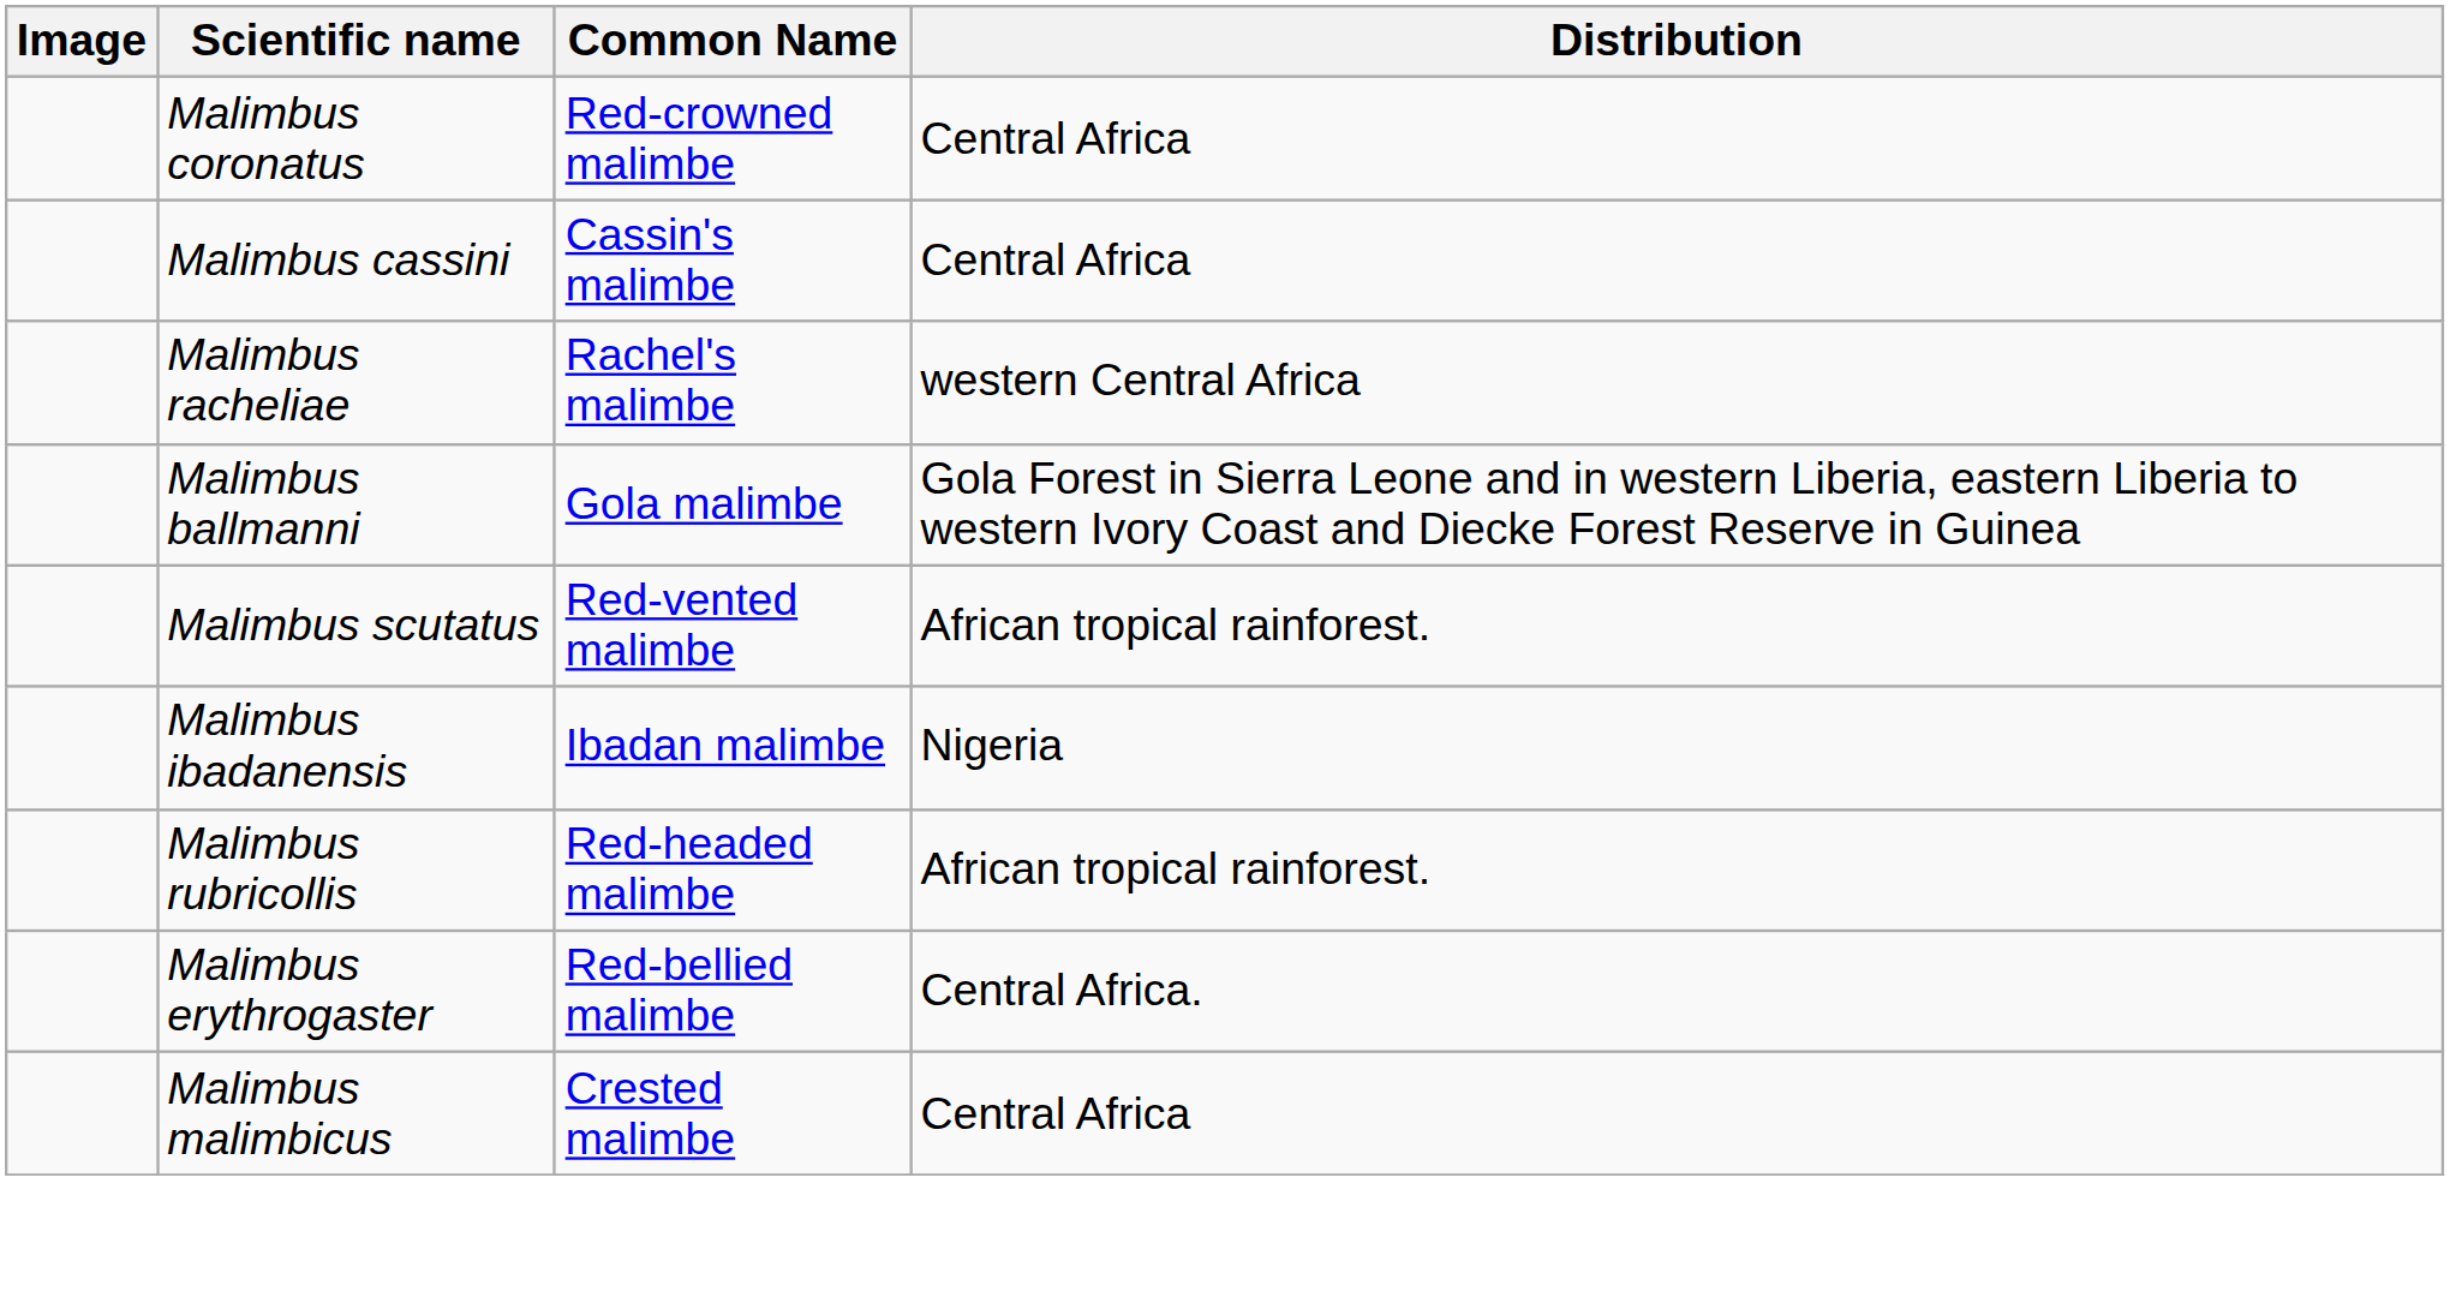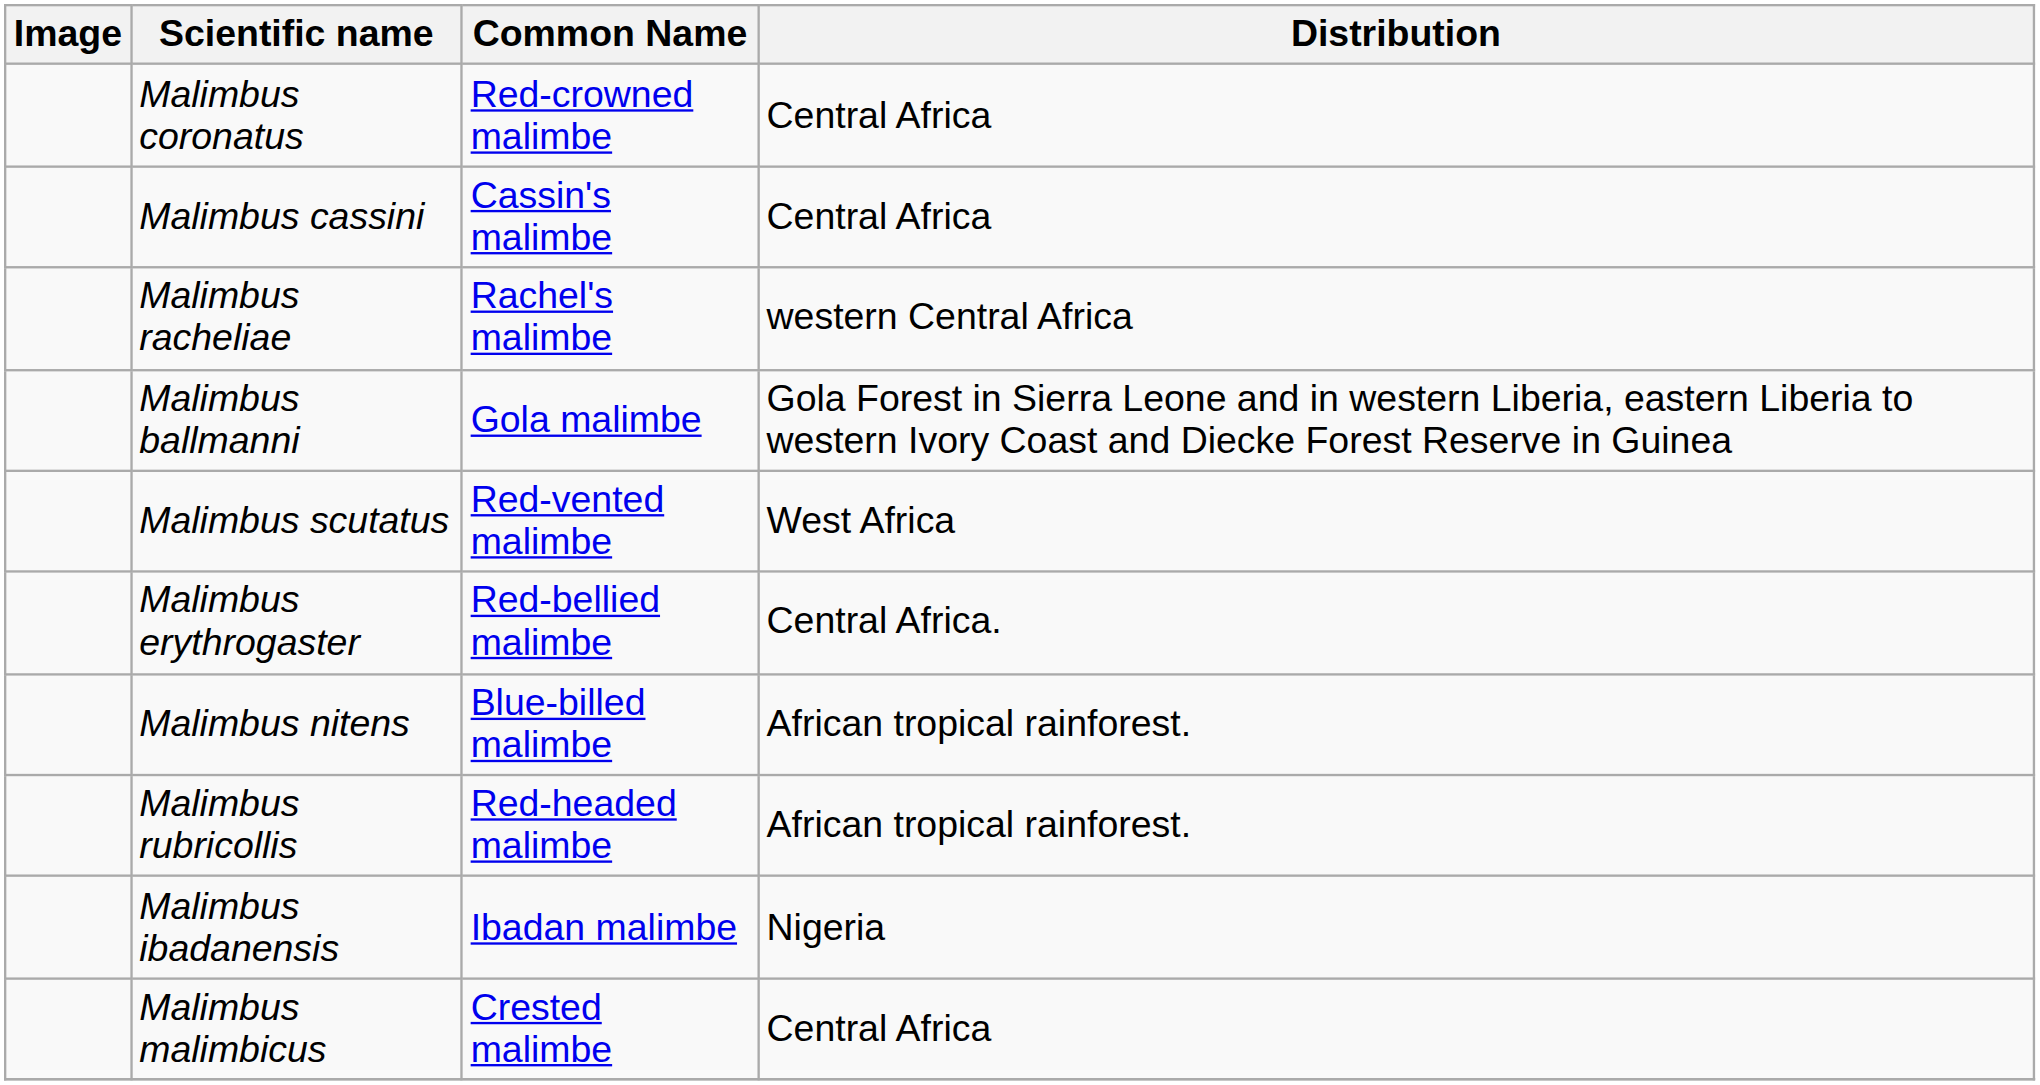Malimbus scutatus | Distribution: African tropical rainforest. -> West Africa
rows swapped: Malimbus ibadanensis <-> Malimbus erythrogaster
+ row: Malimbus nitens | Blue-billed malimbe | African tropical rainforest.
